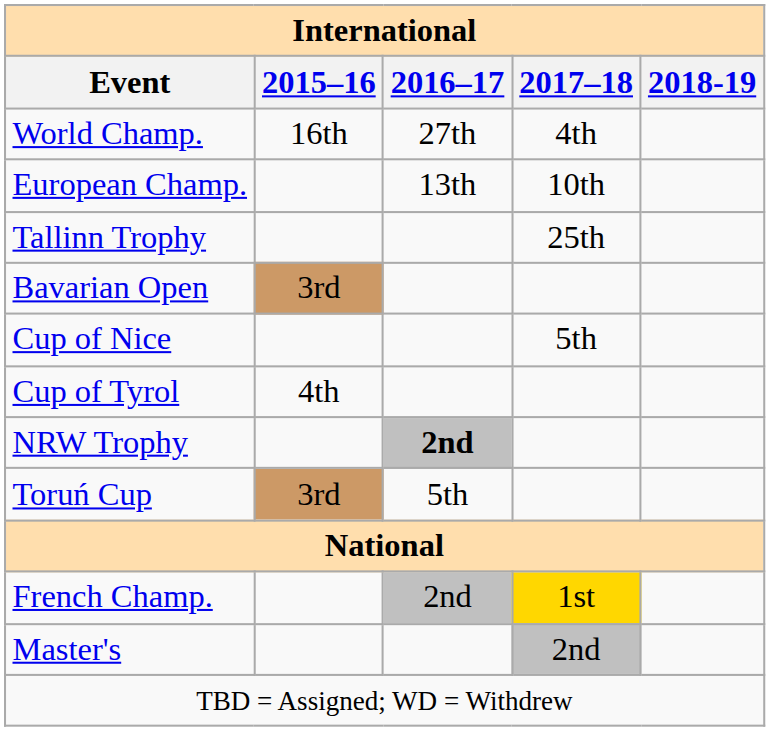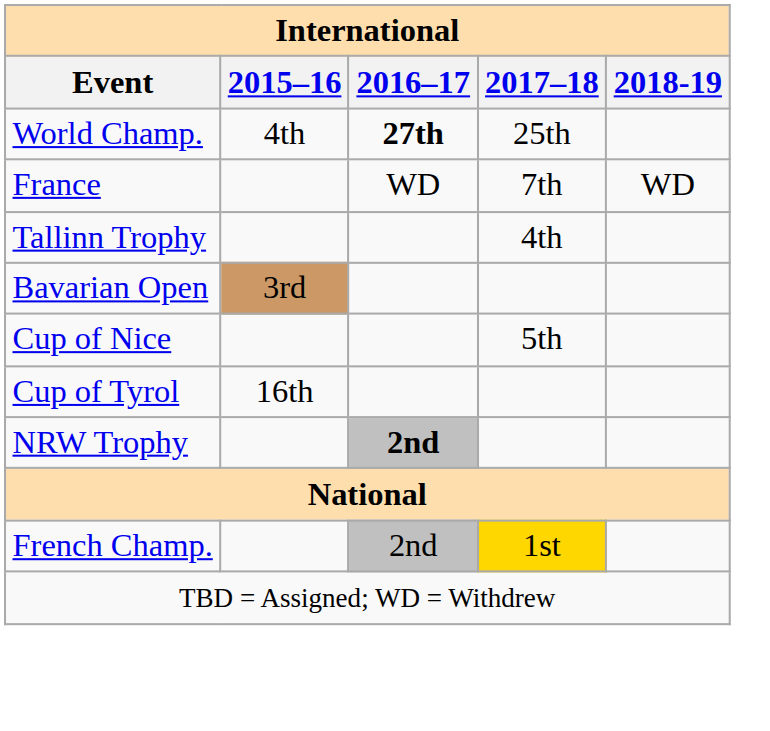World Champ. | 2015–16: 16th -> 4th
World Champ. | 2016–17: normal -> bold
World Champ. | 2017–18: 4th -> 25th
- row: European Champ. | 13th | 10th
+ row: France | WD | 7th | WD
Tallinn Trophy | 2017–18: 25th -> 4th
Cup of Tyrol | 2015–16: 4th -> 16th
- row: Toruń Cup | 3rd | 5th
- row: Master's | 2nd
